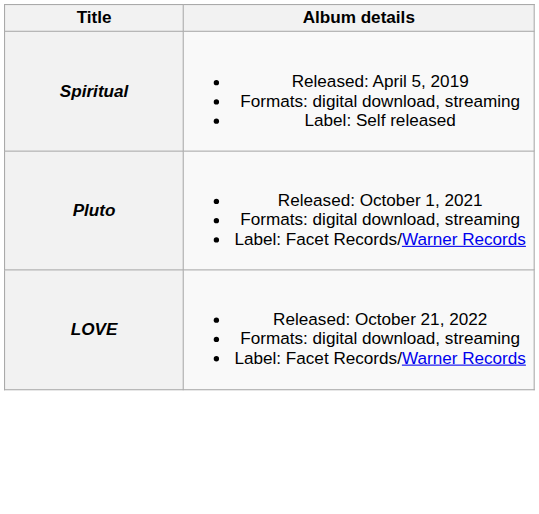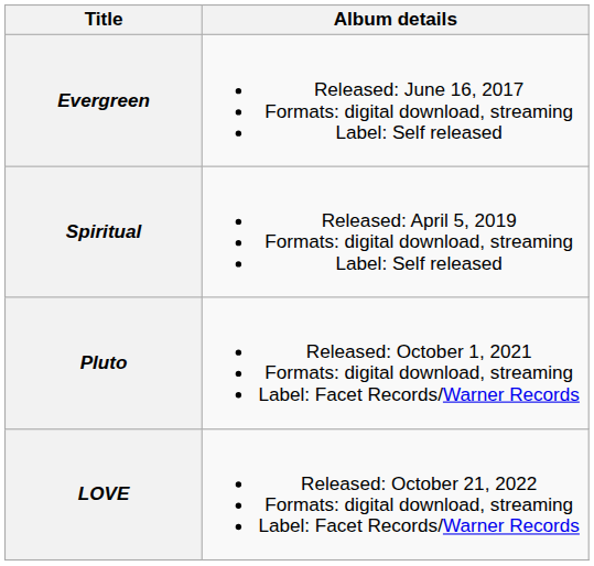+ row: Evergreen | Released: June 16, 2017 Formats: digital download, streaming Label: Self released
